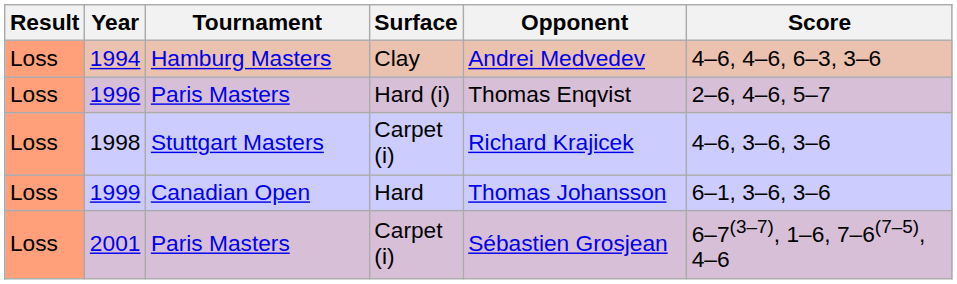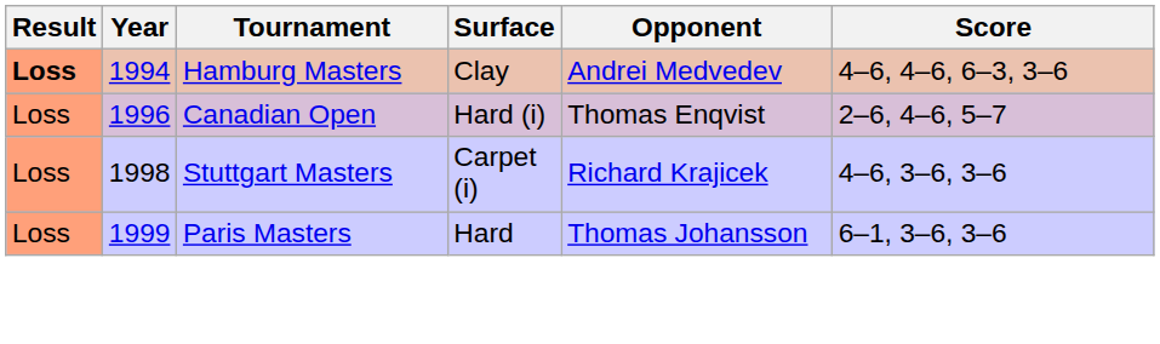1994 | Result: normal -> bold
1996 | Tournament: Paris Masters -> Canadian Open
1999 | Tournament: Canadian Open -> Paris Masters
- row: Loss | 2001 | Paris Masters | Carpet (i) | Sébastien Grosjean | 6–7(3–7), 1–6, 7–6(7–5), 4–6
